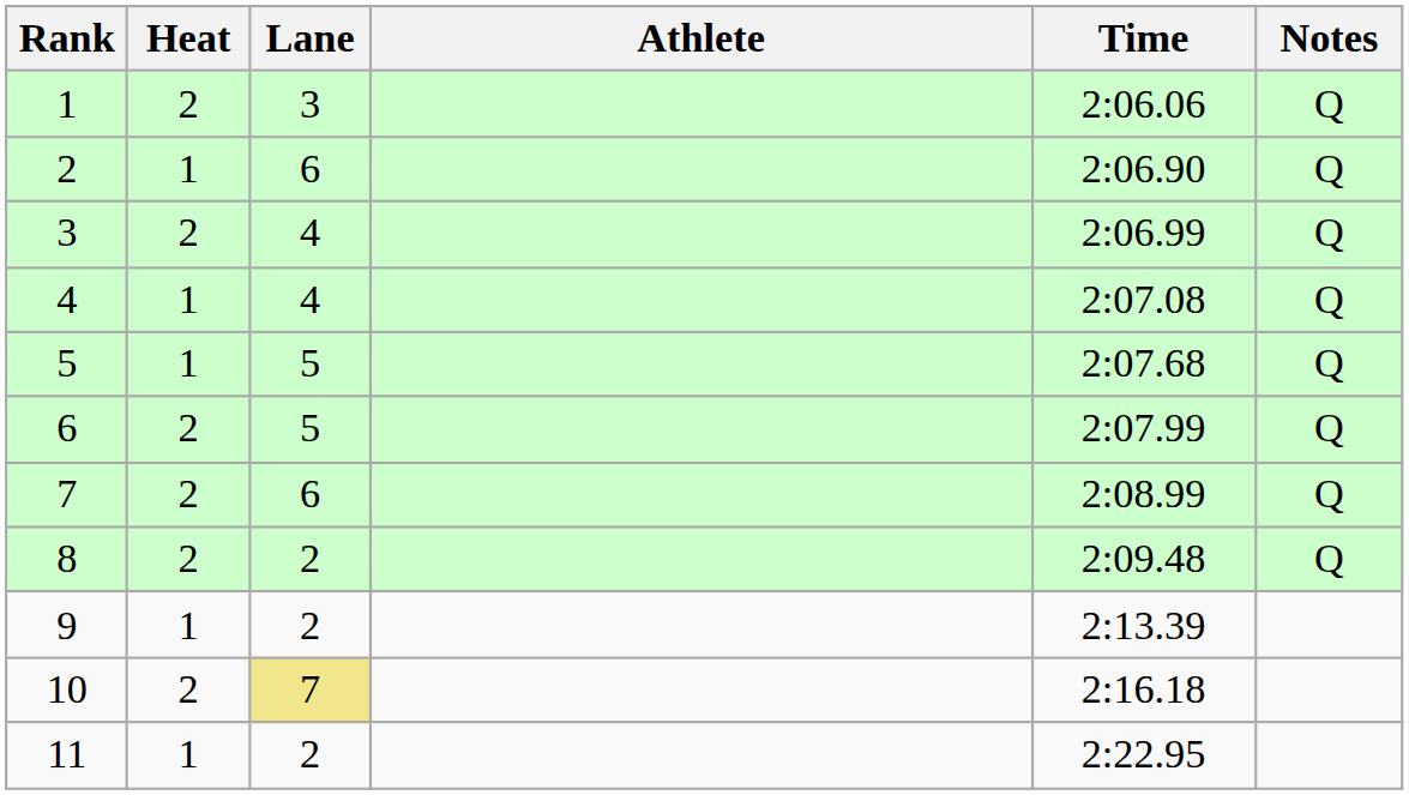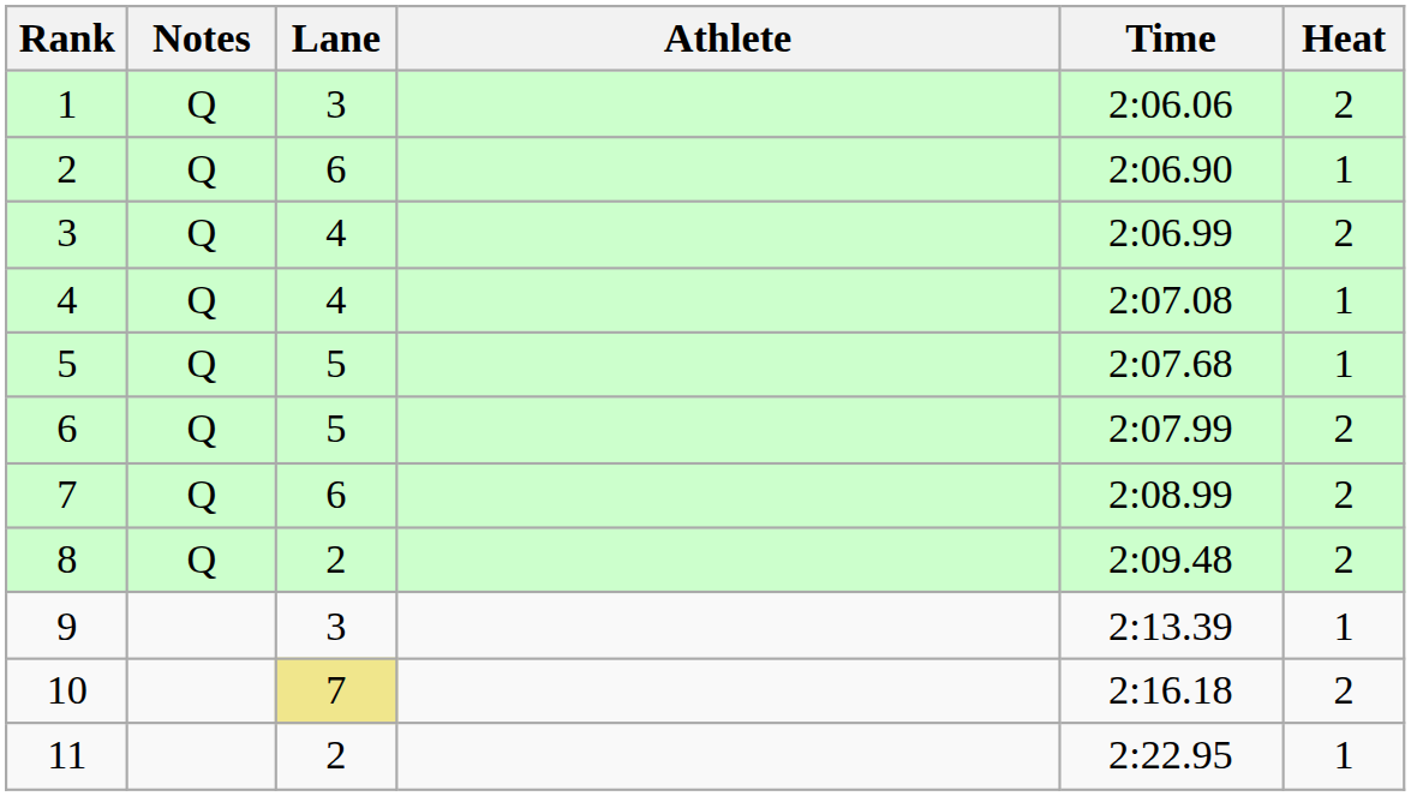columns swapped: Heat <-> Notes
9 | Lane: 2 -> 3
